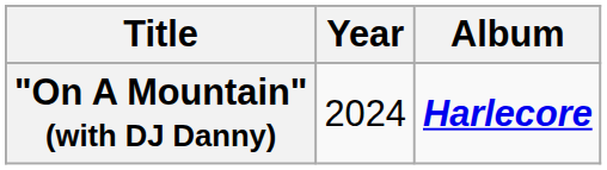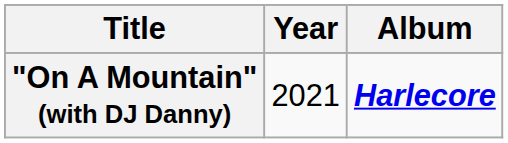"On A Mountain" (with DJ Danny) | Year: 2024 -> 2021
